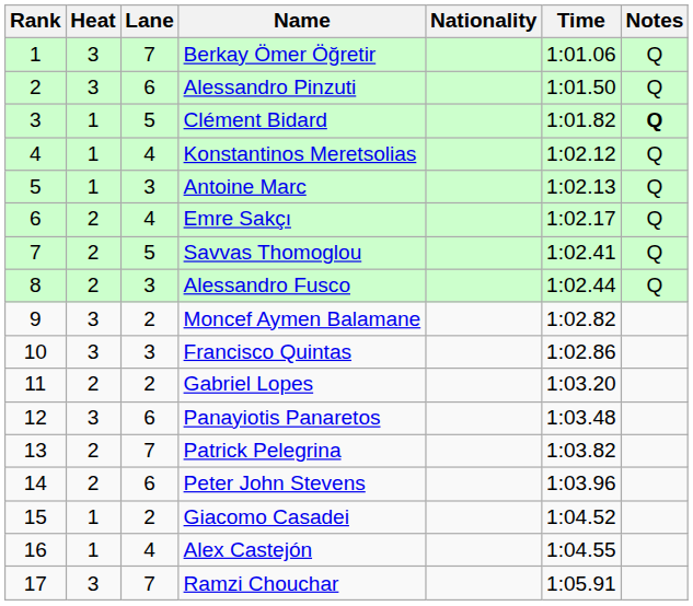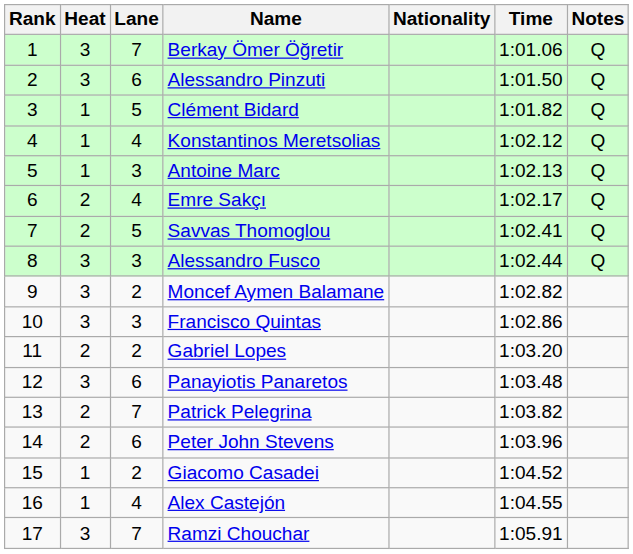Clément Bidard | Notes: bold -> normal
Alessandro Fusco | Heat: 2 -> 3
